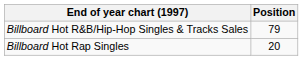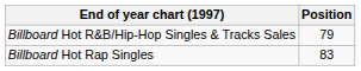Billboard Hot Rap Singles | Position: 20 -> 83
